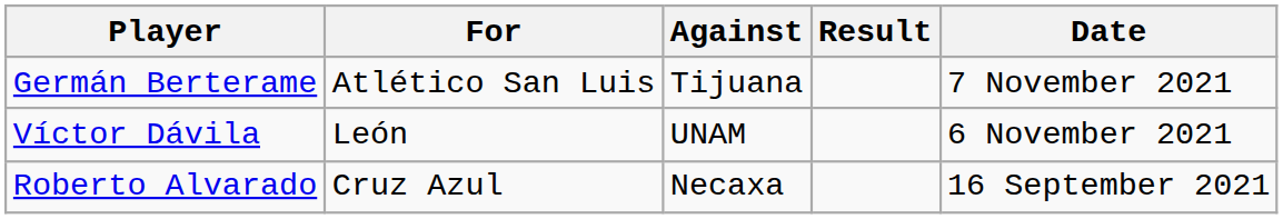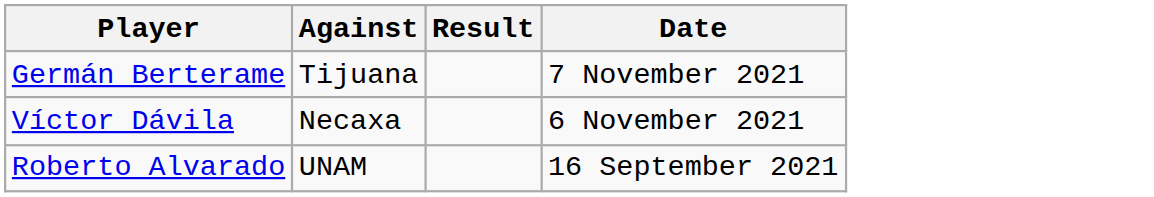- column: For | Atlético San Luis | León | Cruz Azul
Víctor Dávila | Against: UNAM -> Necaxa
Roberto Alvarado | Against: Necaxa -> UNAM
